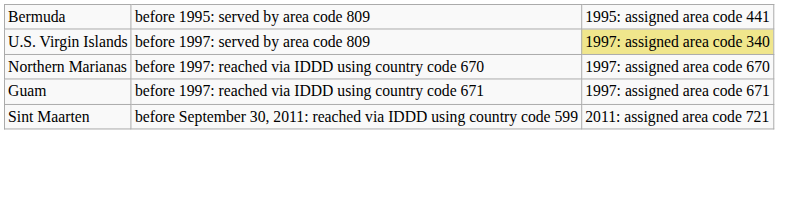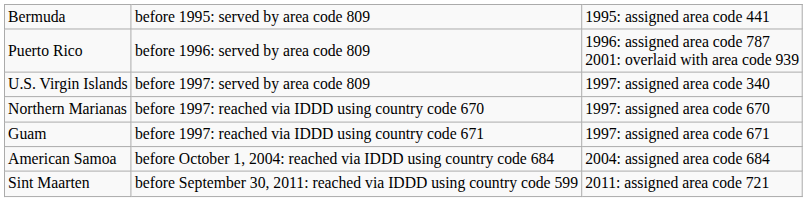+ row: Puerto Rico | before 1996: served by area code 809 | 1996: assigned area code 787 2001: overlaid with area code 939
U.S. Virgin Islands | column 3: khaki background -> no background
+ row: American Samoa | before October 1, 2004: reached via IDDD using country code 684 | 2004: assigned area code 684
